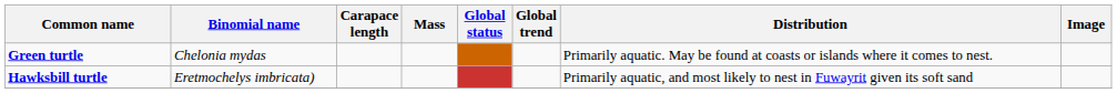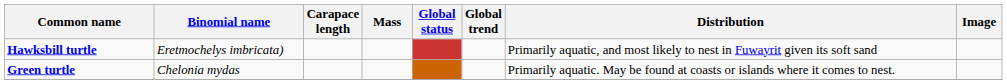rows swapped: Green turtle <-> Hawksbill turtle
